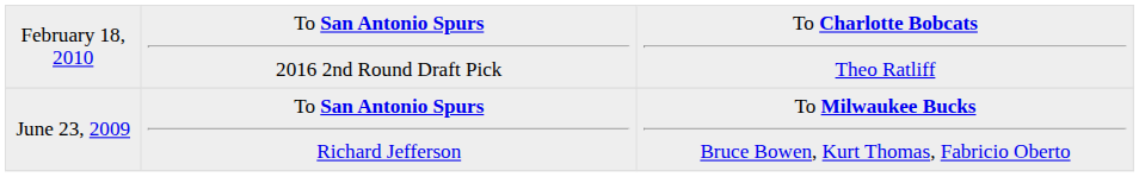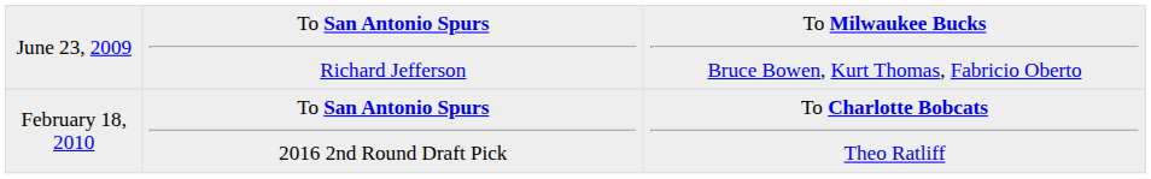rows swapped: June 23, 2009 <-> February 18, 2010
